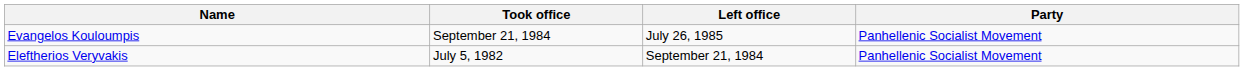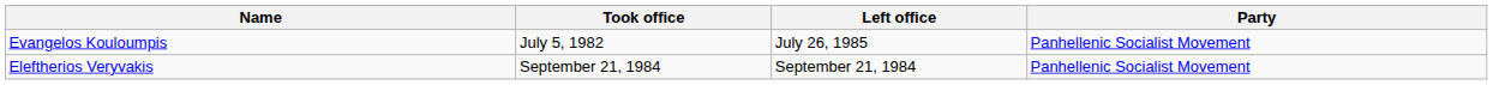Evangelos Kouloumpis | Took office: September 21, 1984 -> July 5, 1982
Eleftherios Veryvakis | Took office: July 5, 1982 -> September 21, 1984
